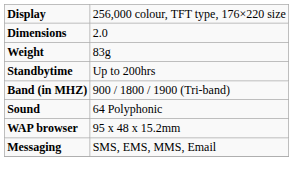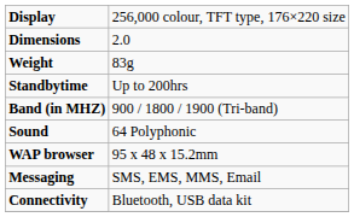+ row: Connectivity | Bluetooth, USB data kit
